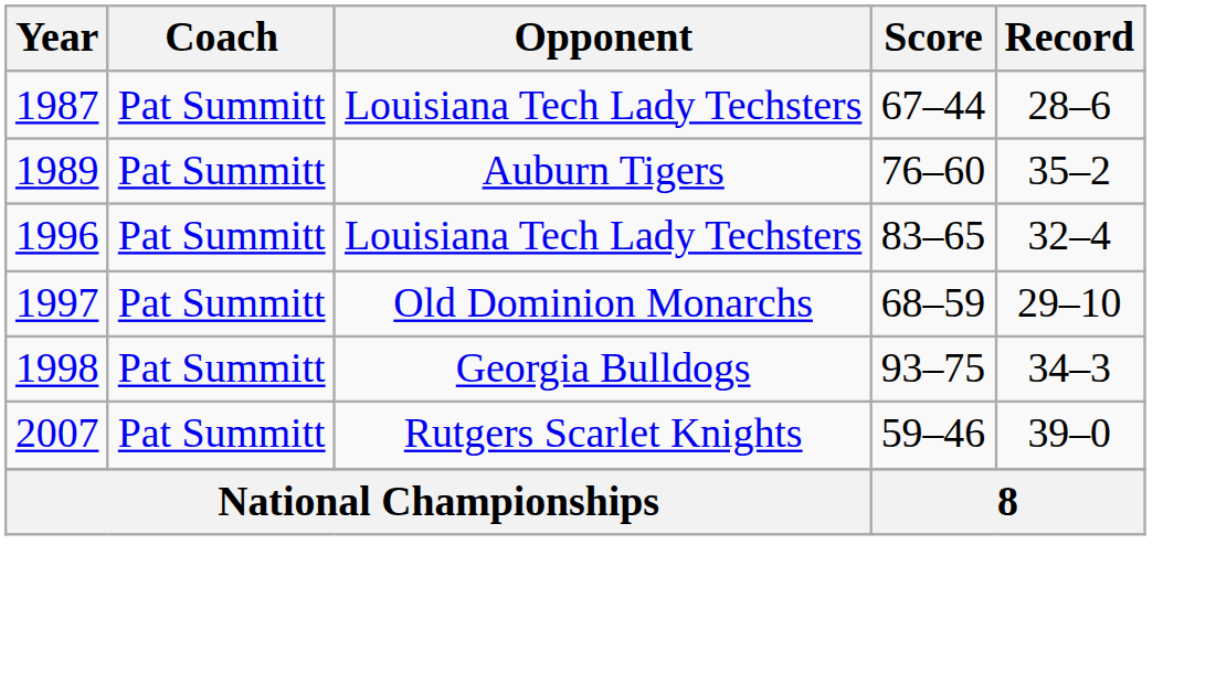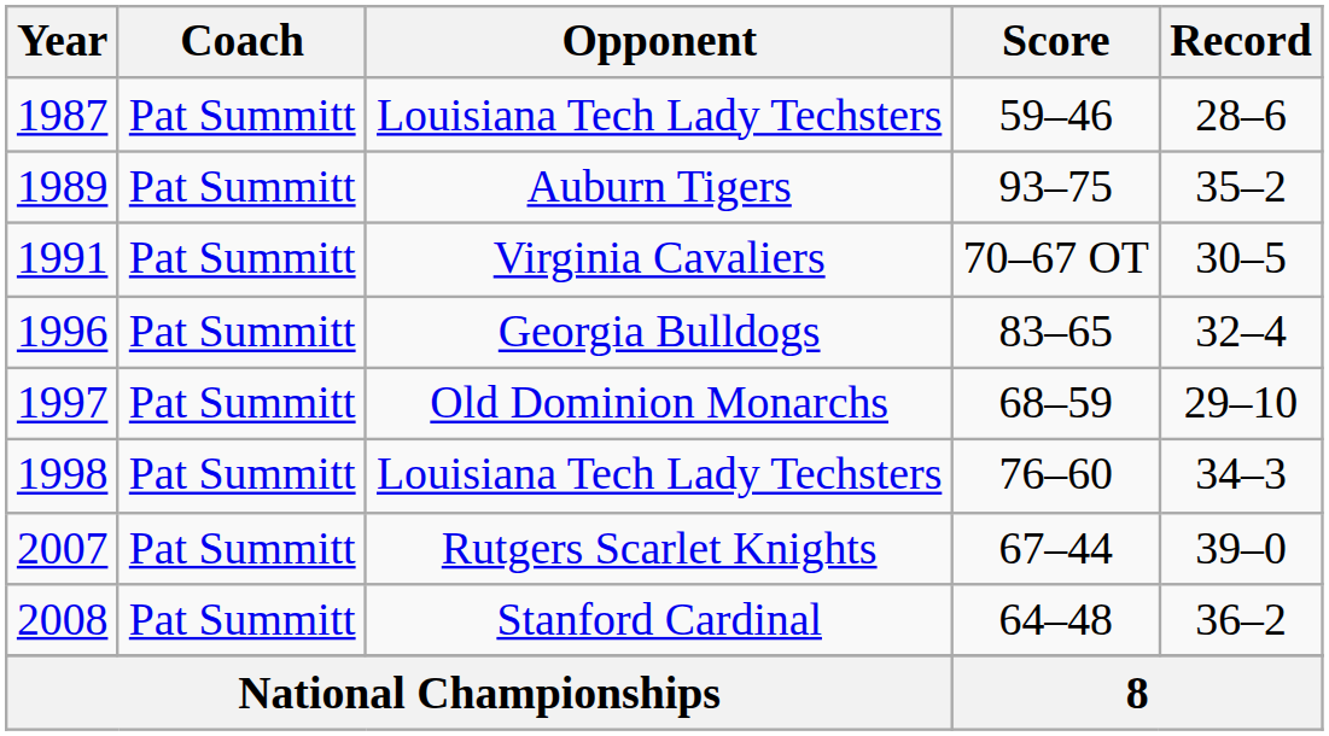1987 | Score: 67–44 -> 59–46
1989 | Score: 76–60 -> 93–75
+ row: 1991 | Pat Summitt | Virginia Cavaliers | 70–67 OT | 30–5
1996 | Opponent: Louisiana Tech Lady Techsters -> Georgia Bulldogs
1998 | Opponent: Georgia Bulldogs -> Louisiana Tech Lady Techsters
1998 | Score: 93–75 -> 76–60
2007 | Score: 59–46 -> 67–44
+ row: 2008 | Pat Summitt | Stanford Cardinal | 64–48 | 36–2
